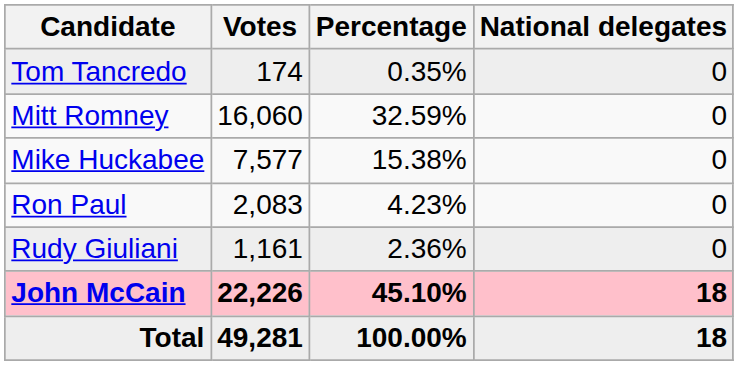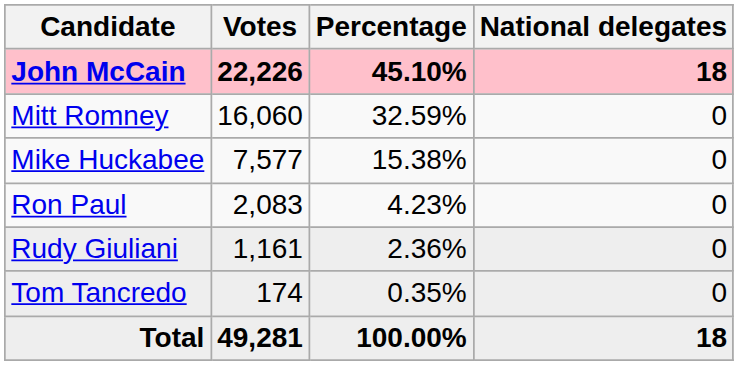rows swapped: John McCain <-> Tom Tancredo
